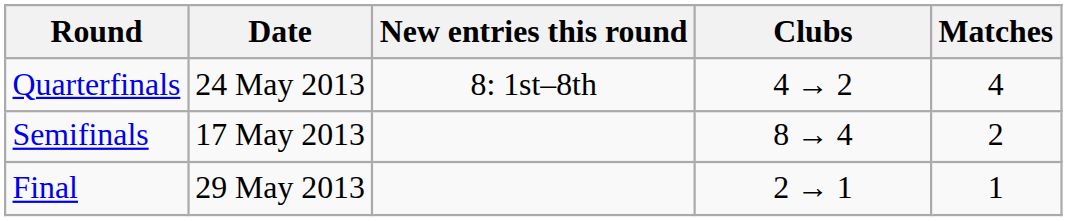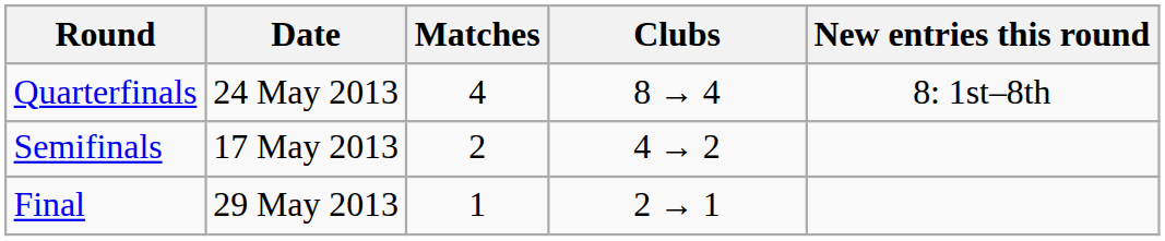columns swapped: Matches <-> New entries this round
Quarterfinals | Clubs: 4 → 2 -> 8 → 4
Semifinals | Clubs: 8 → 4 -> 4 → 2
